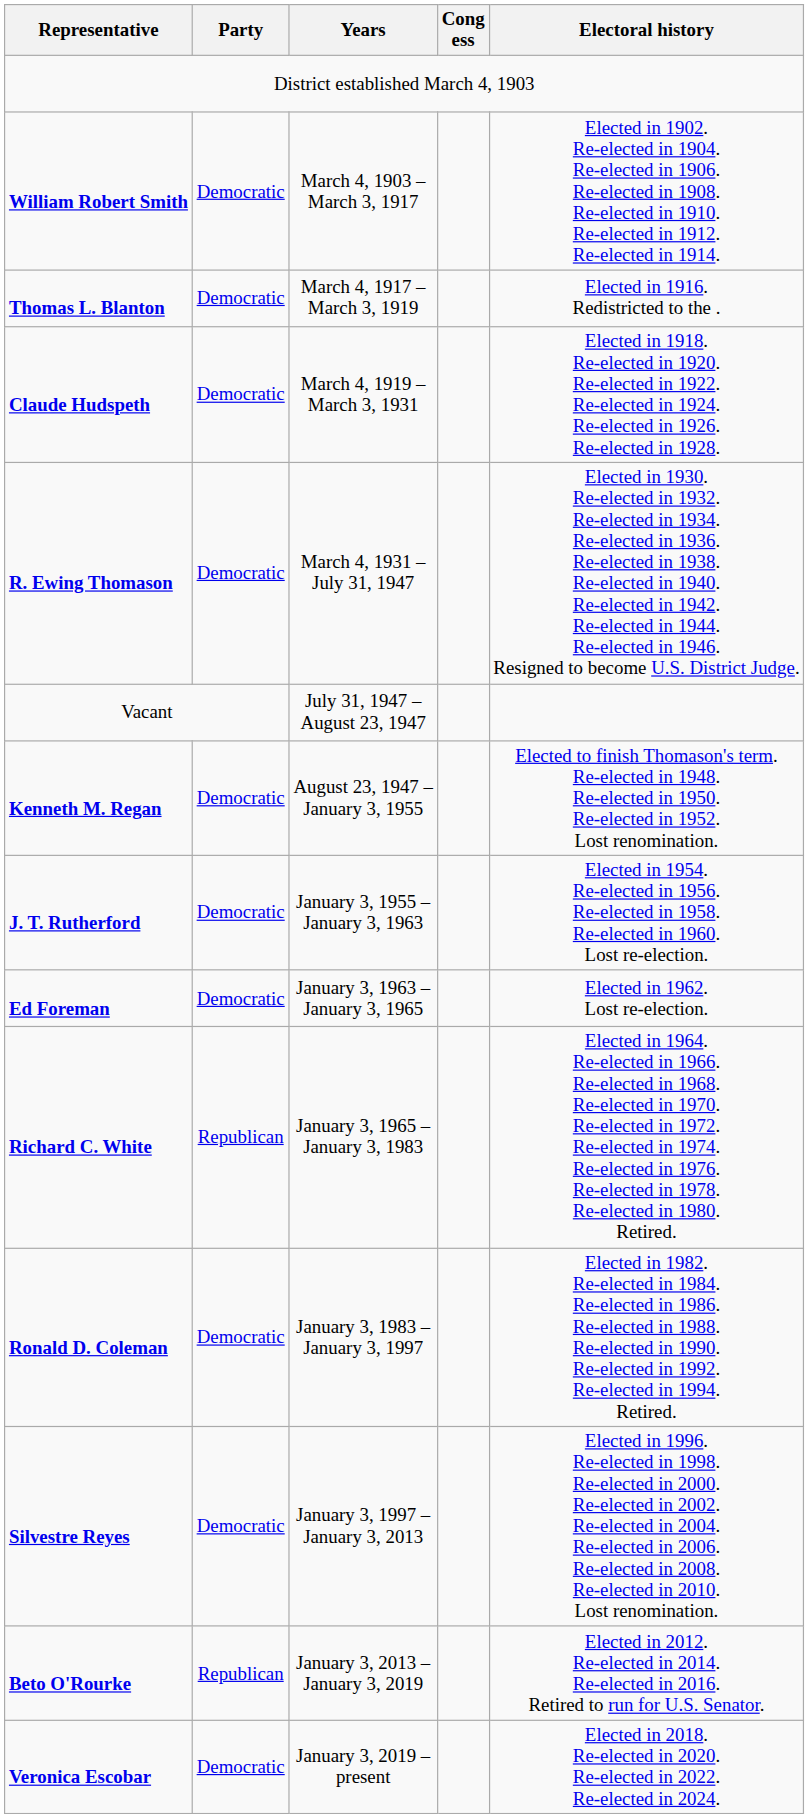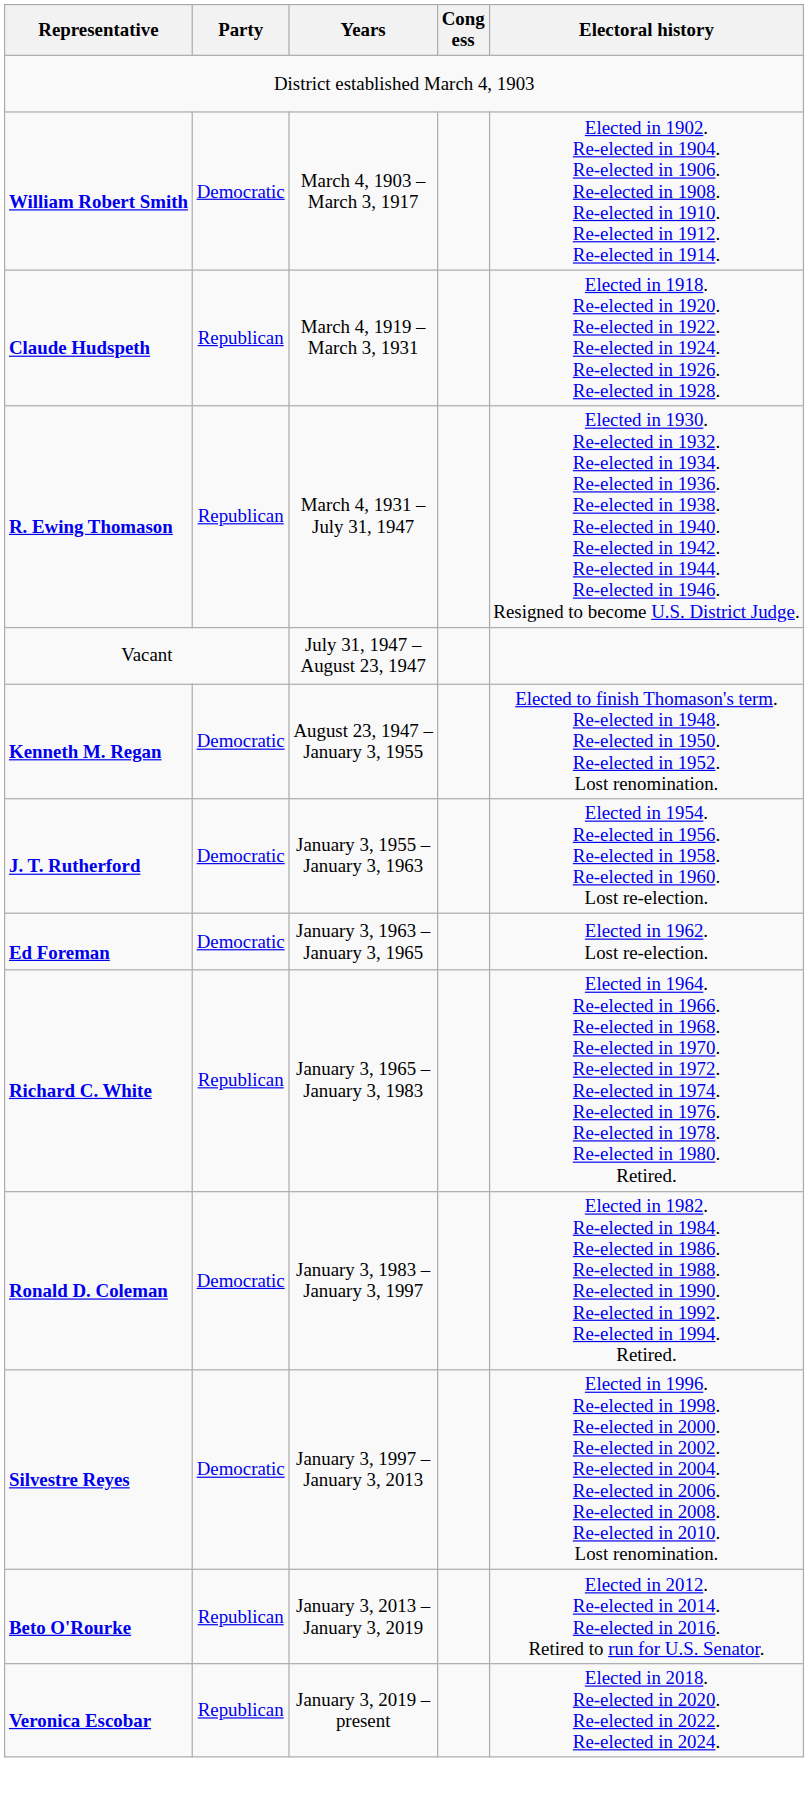- row: Thomas L. Blanton | Democratic | March 4, 1917 – March 3, 1919 | Elected in 1916. Redistricted to the .
Claude Hudspeth | Party: Democratic -> Republican
R. Ewing Thomason | Party: Democratic -> Republican
Veronica Escobar | Party: Democratic -> Republican
